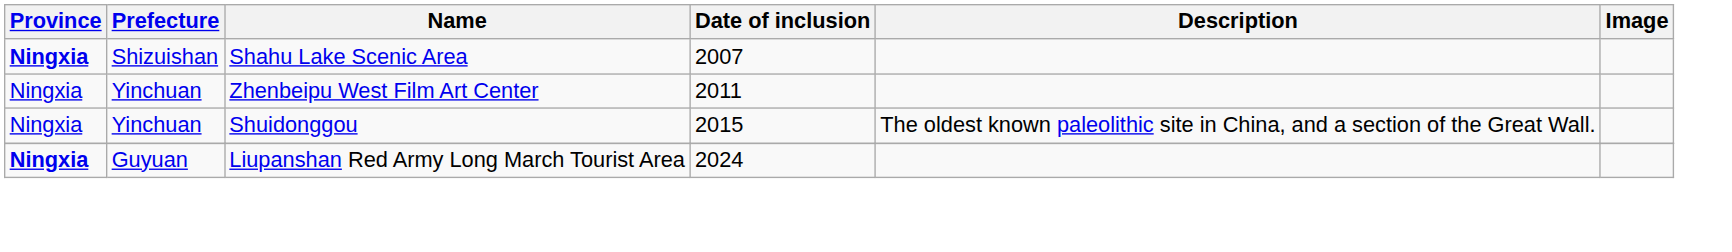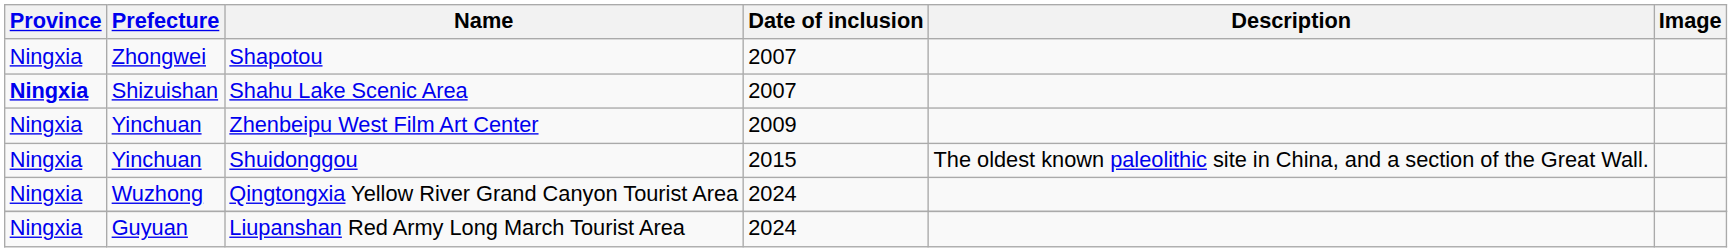+ row: Ningxia | Zhongwei | Shapotou | 2007
Zhenbeipu West Film Art Center | Date of inclusion: 2011 -> 2009
+ row: Ningxia | Wuzhong | Qingtongxia Yellow River Grand Canyon Tourist Area | 2024
Liupanshan Red Army Long March Tourist Area | Province: bold -> normal
